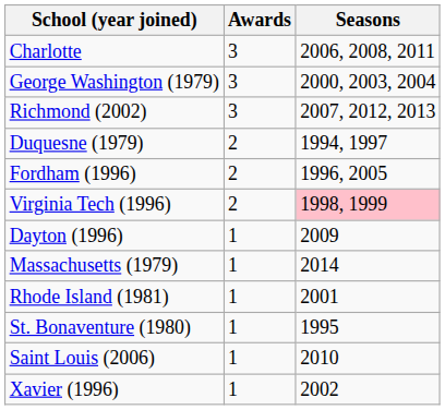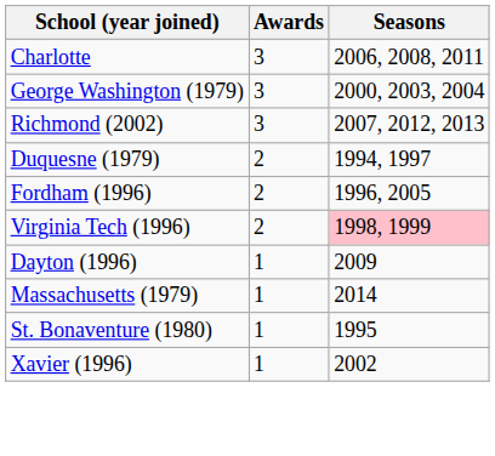- row: Rhode Island (1981) | 1 | 2001
- row: Saint Louis (2006) | 1 | 2010
